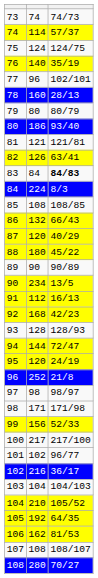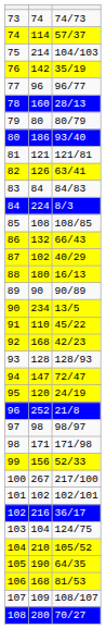75 | column 2: 124 -> 214
75 | column 3: 124/75 -> 104/103
76 | column 2: 140 -> 142
77 | column 3: 102/101 -> 96/77
83 | column 3: bold -> normal
87 | column 2: 120 -> 102
88 | column 3: 45/22 -> 16/13
91 | column 2: 112 -> 110
91 | column 3: 16/13 -> 45/22
94 | column 2: 144 -> 147
100 | column 2: 217 -> 267
101 | column 3: 96/77 -> 102/101
103 | column 3: 104/103 -> 124/75
105 | column 2: 192 -> 190
106 | column 2: 162 -> 168
107 | column 2: 108 -> 109
